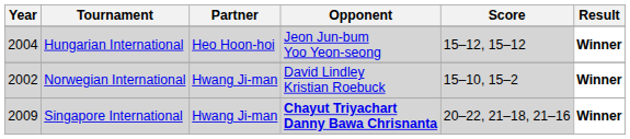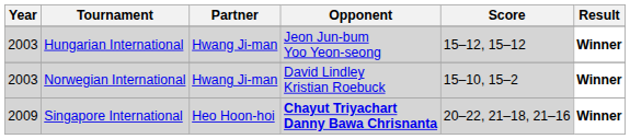Hungarian International | Year: 2004 -> 2003
Hungarian International | Partner: Heo Hoon-hoi -> Hwang Ji-man
Norwegian International | Year: 2002 -> 2003
Singapore International | Partner: Hwang Ji-man -> Heo Hoon-hoi
